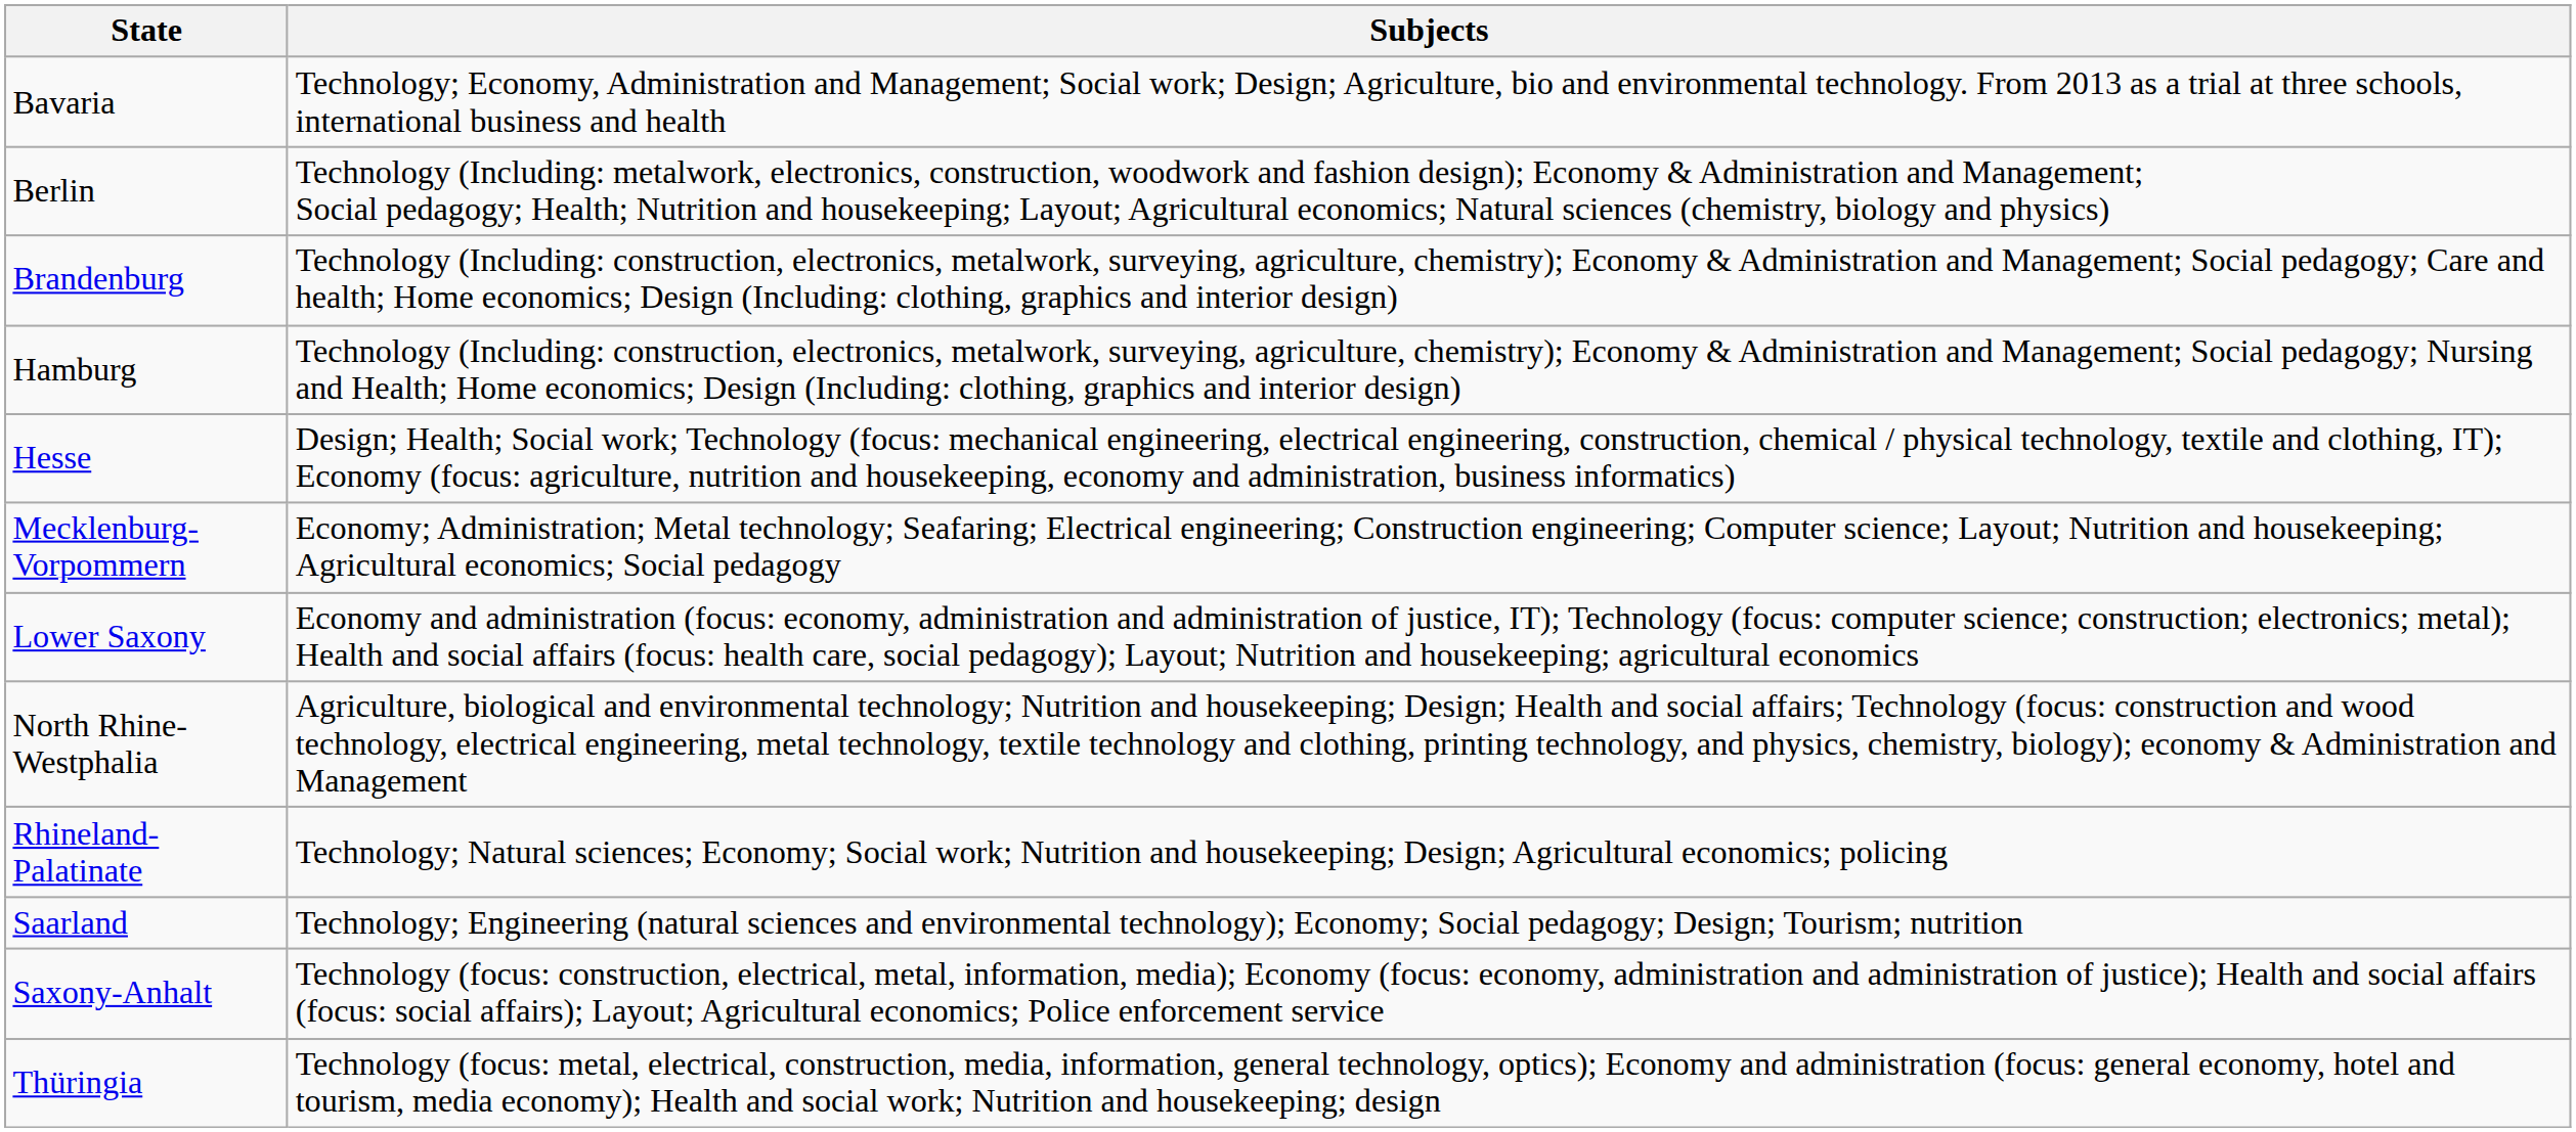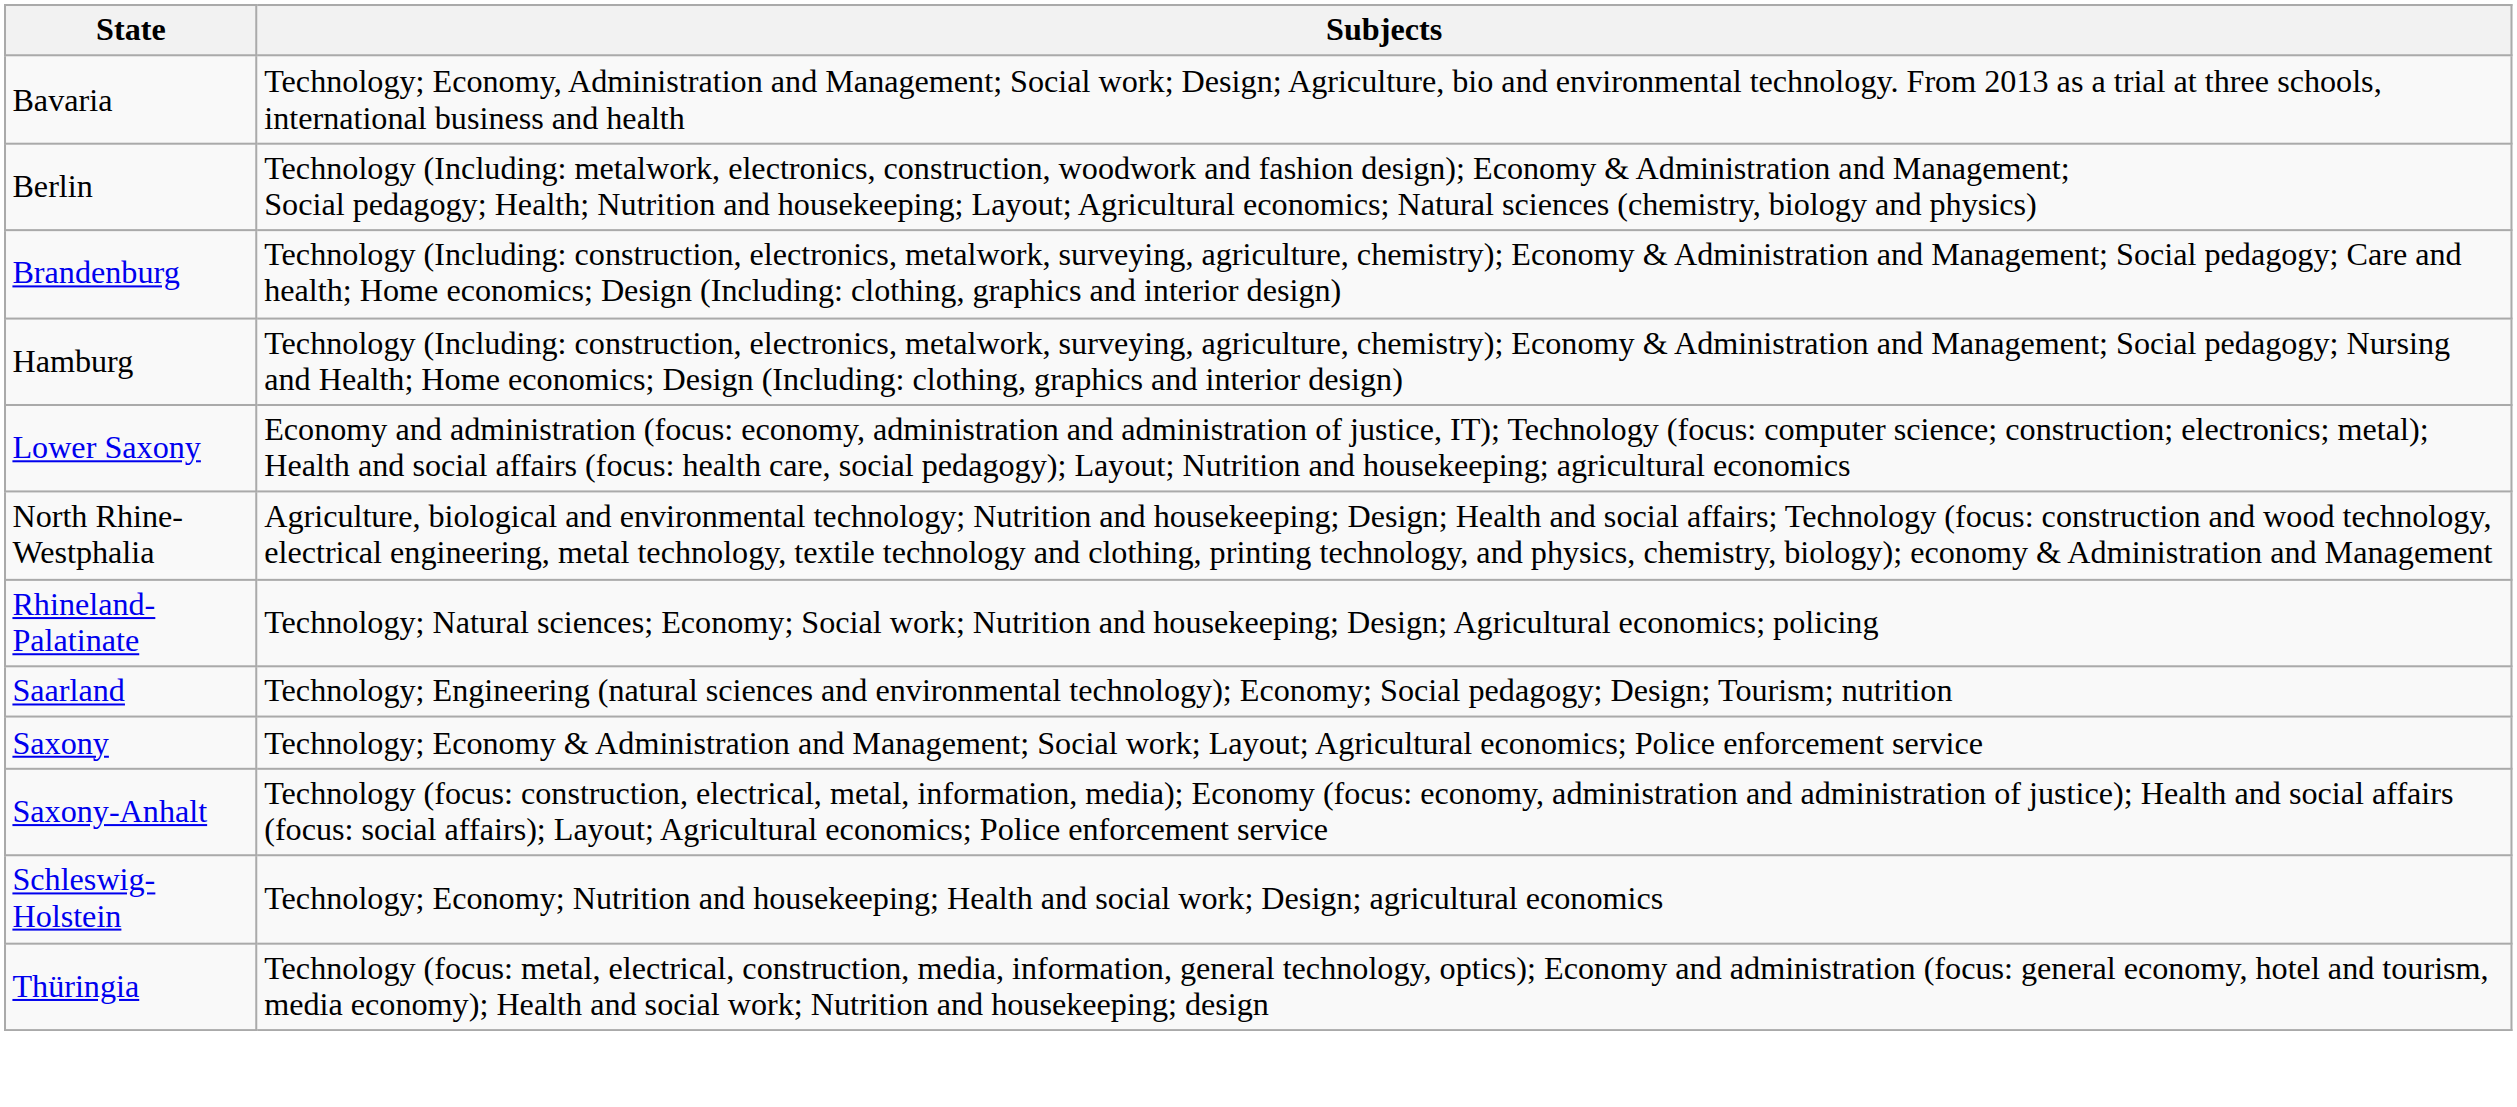- row: Hesse | Design; Health; Social work; Technology (focus: mechanical engineering, electrical engineering, construction, chemical / physical technology, textile and clothing, IT); Economy (focus: agriculture, nutrition and housekeeping, economy and administration, business informatics)
- row: Mecklenburg-Vorpommern | Economy; Administration; Metal technology; Seafaring; Electrical engineering; Construction engineering; Computer science; Layout; Nutrition and housekeeping; Agricultural economics; Social pedagogy
+ row: Saxony | Technology; Economy & Administration and Management; Social work; Layout; Agricultural economics; Police enforcement service
+ row: Schleswig-Holstein | Technology; Economy; Nutrition and housekeeping; Health and social work; Design; agricultural economics
